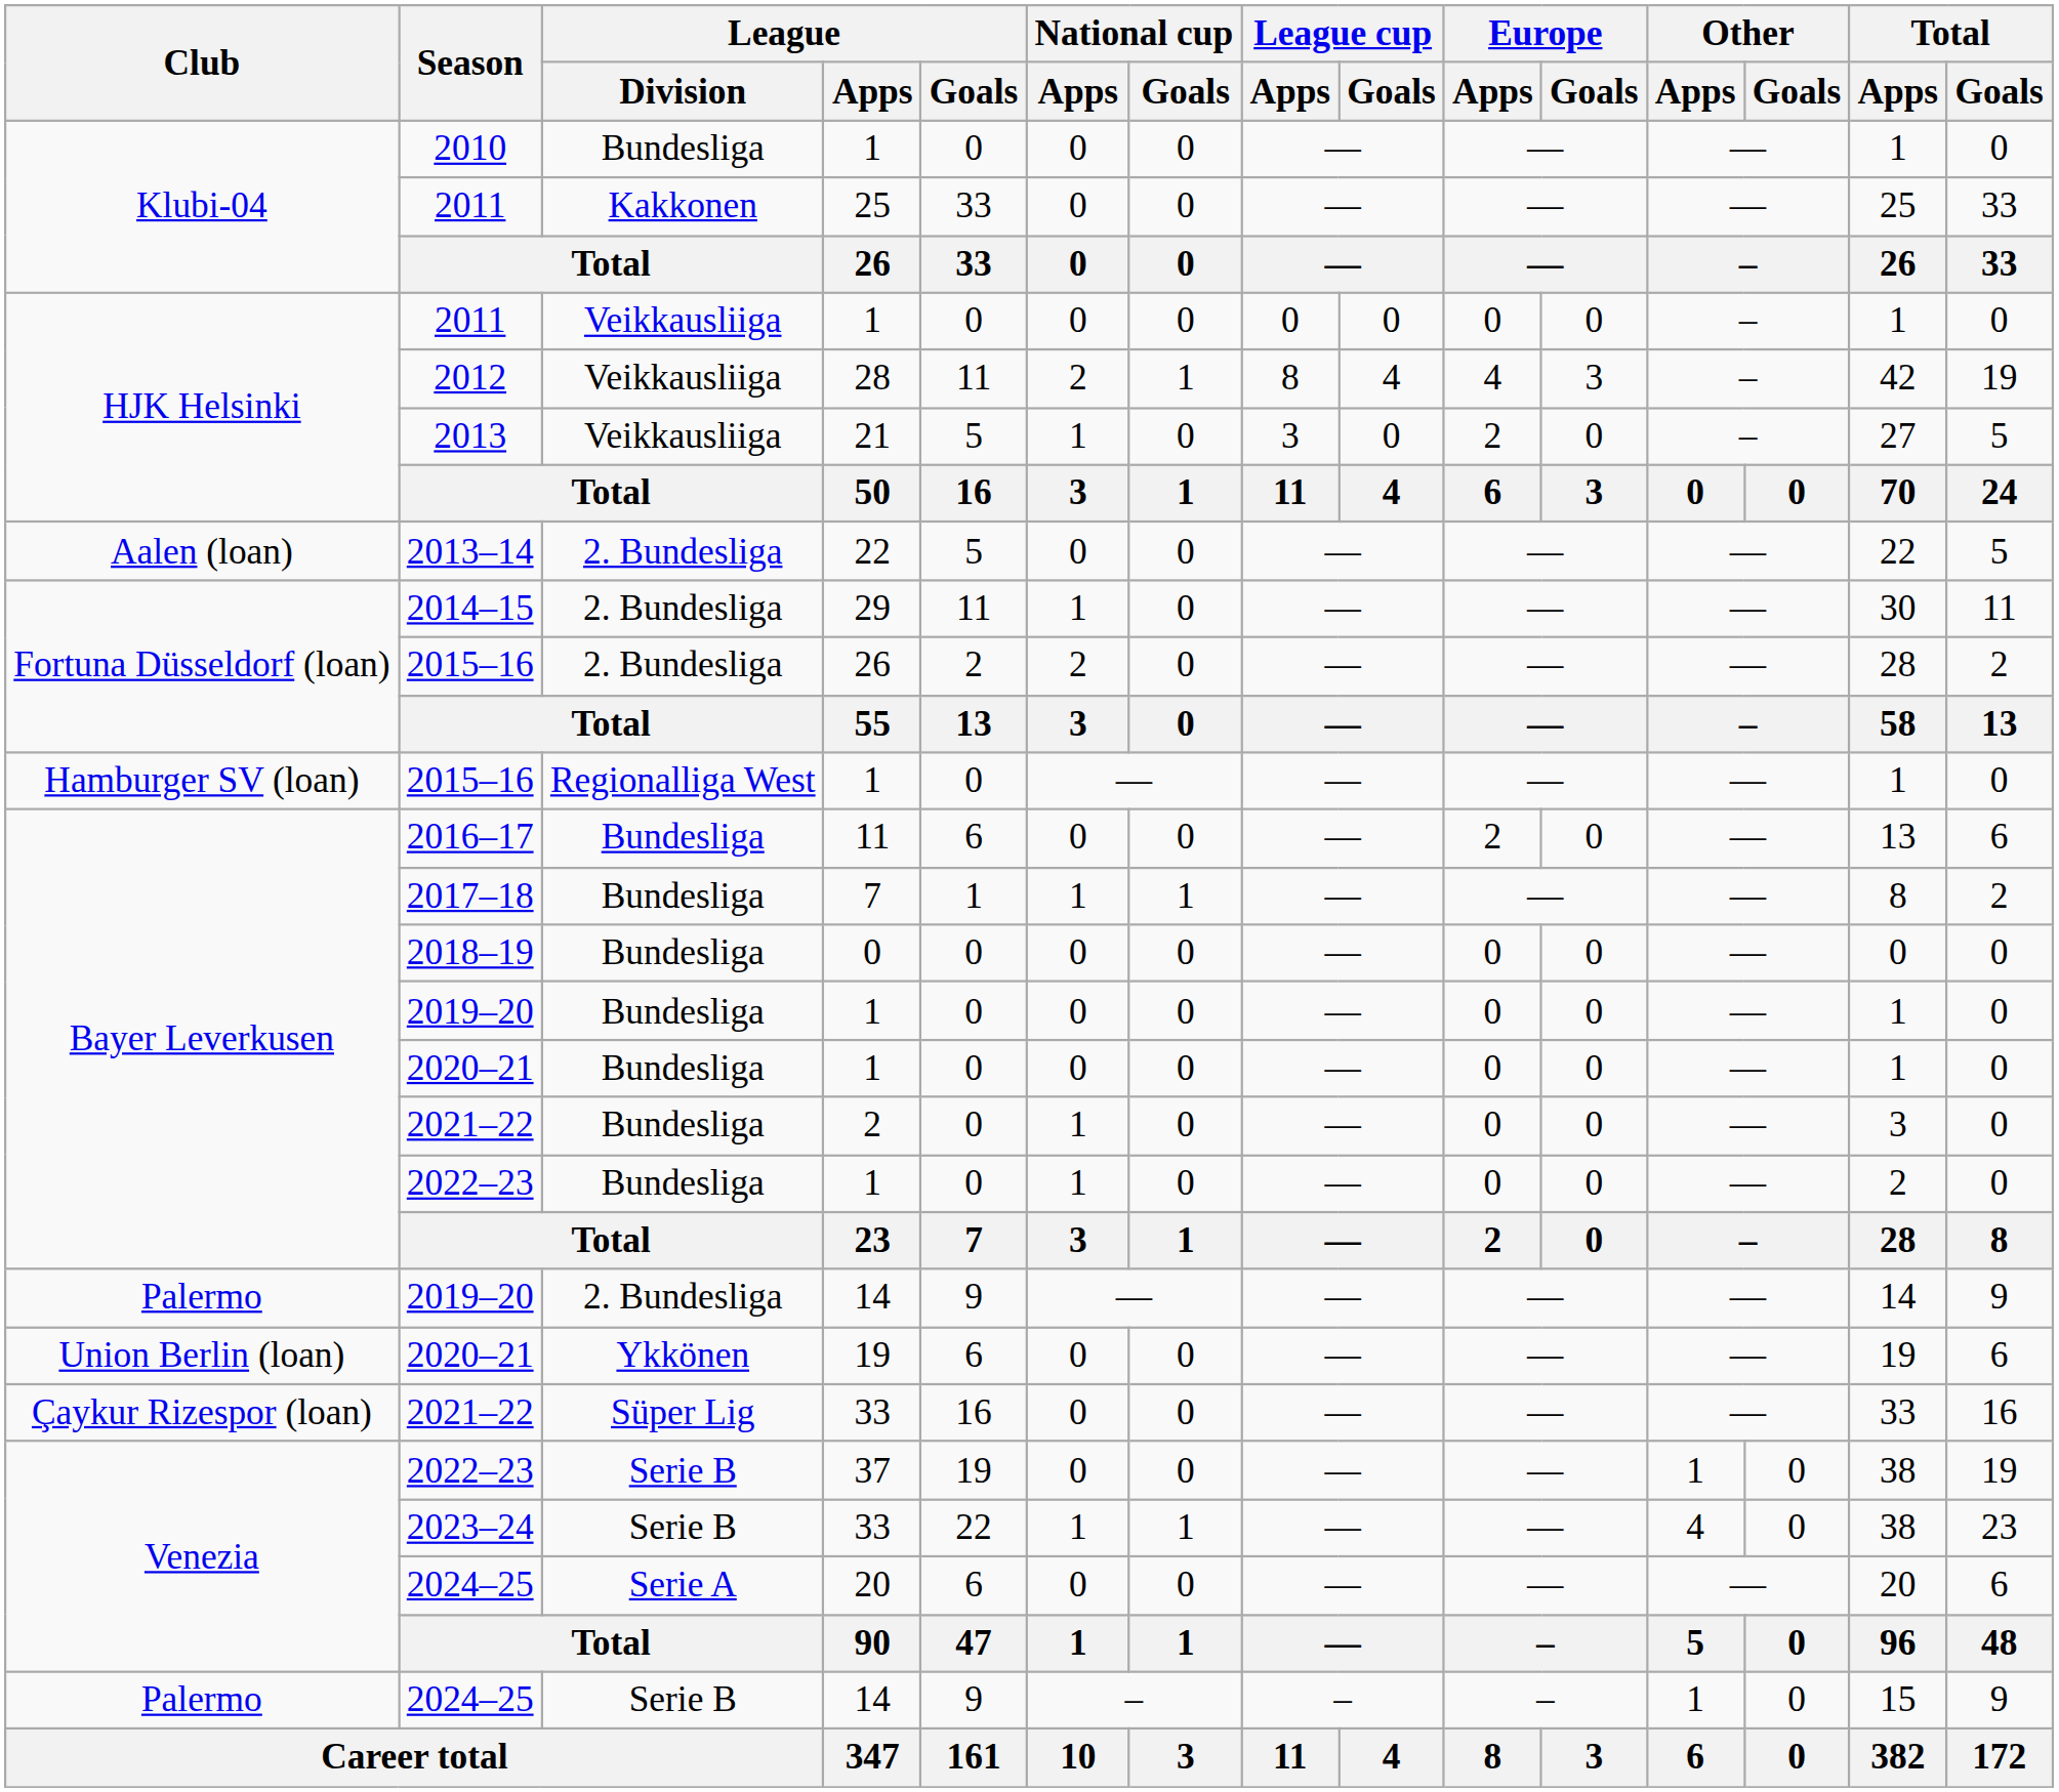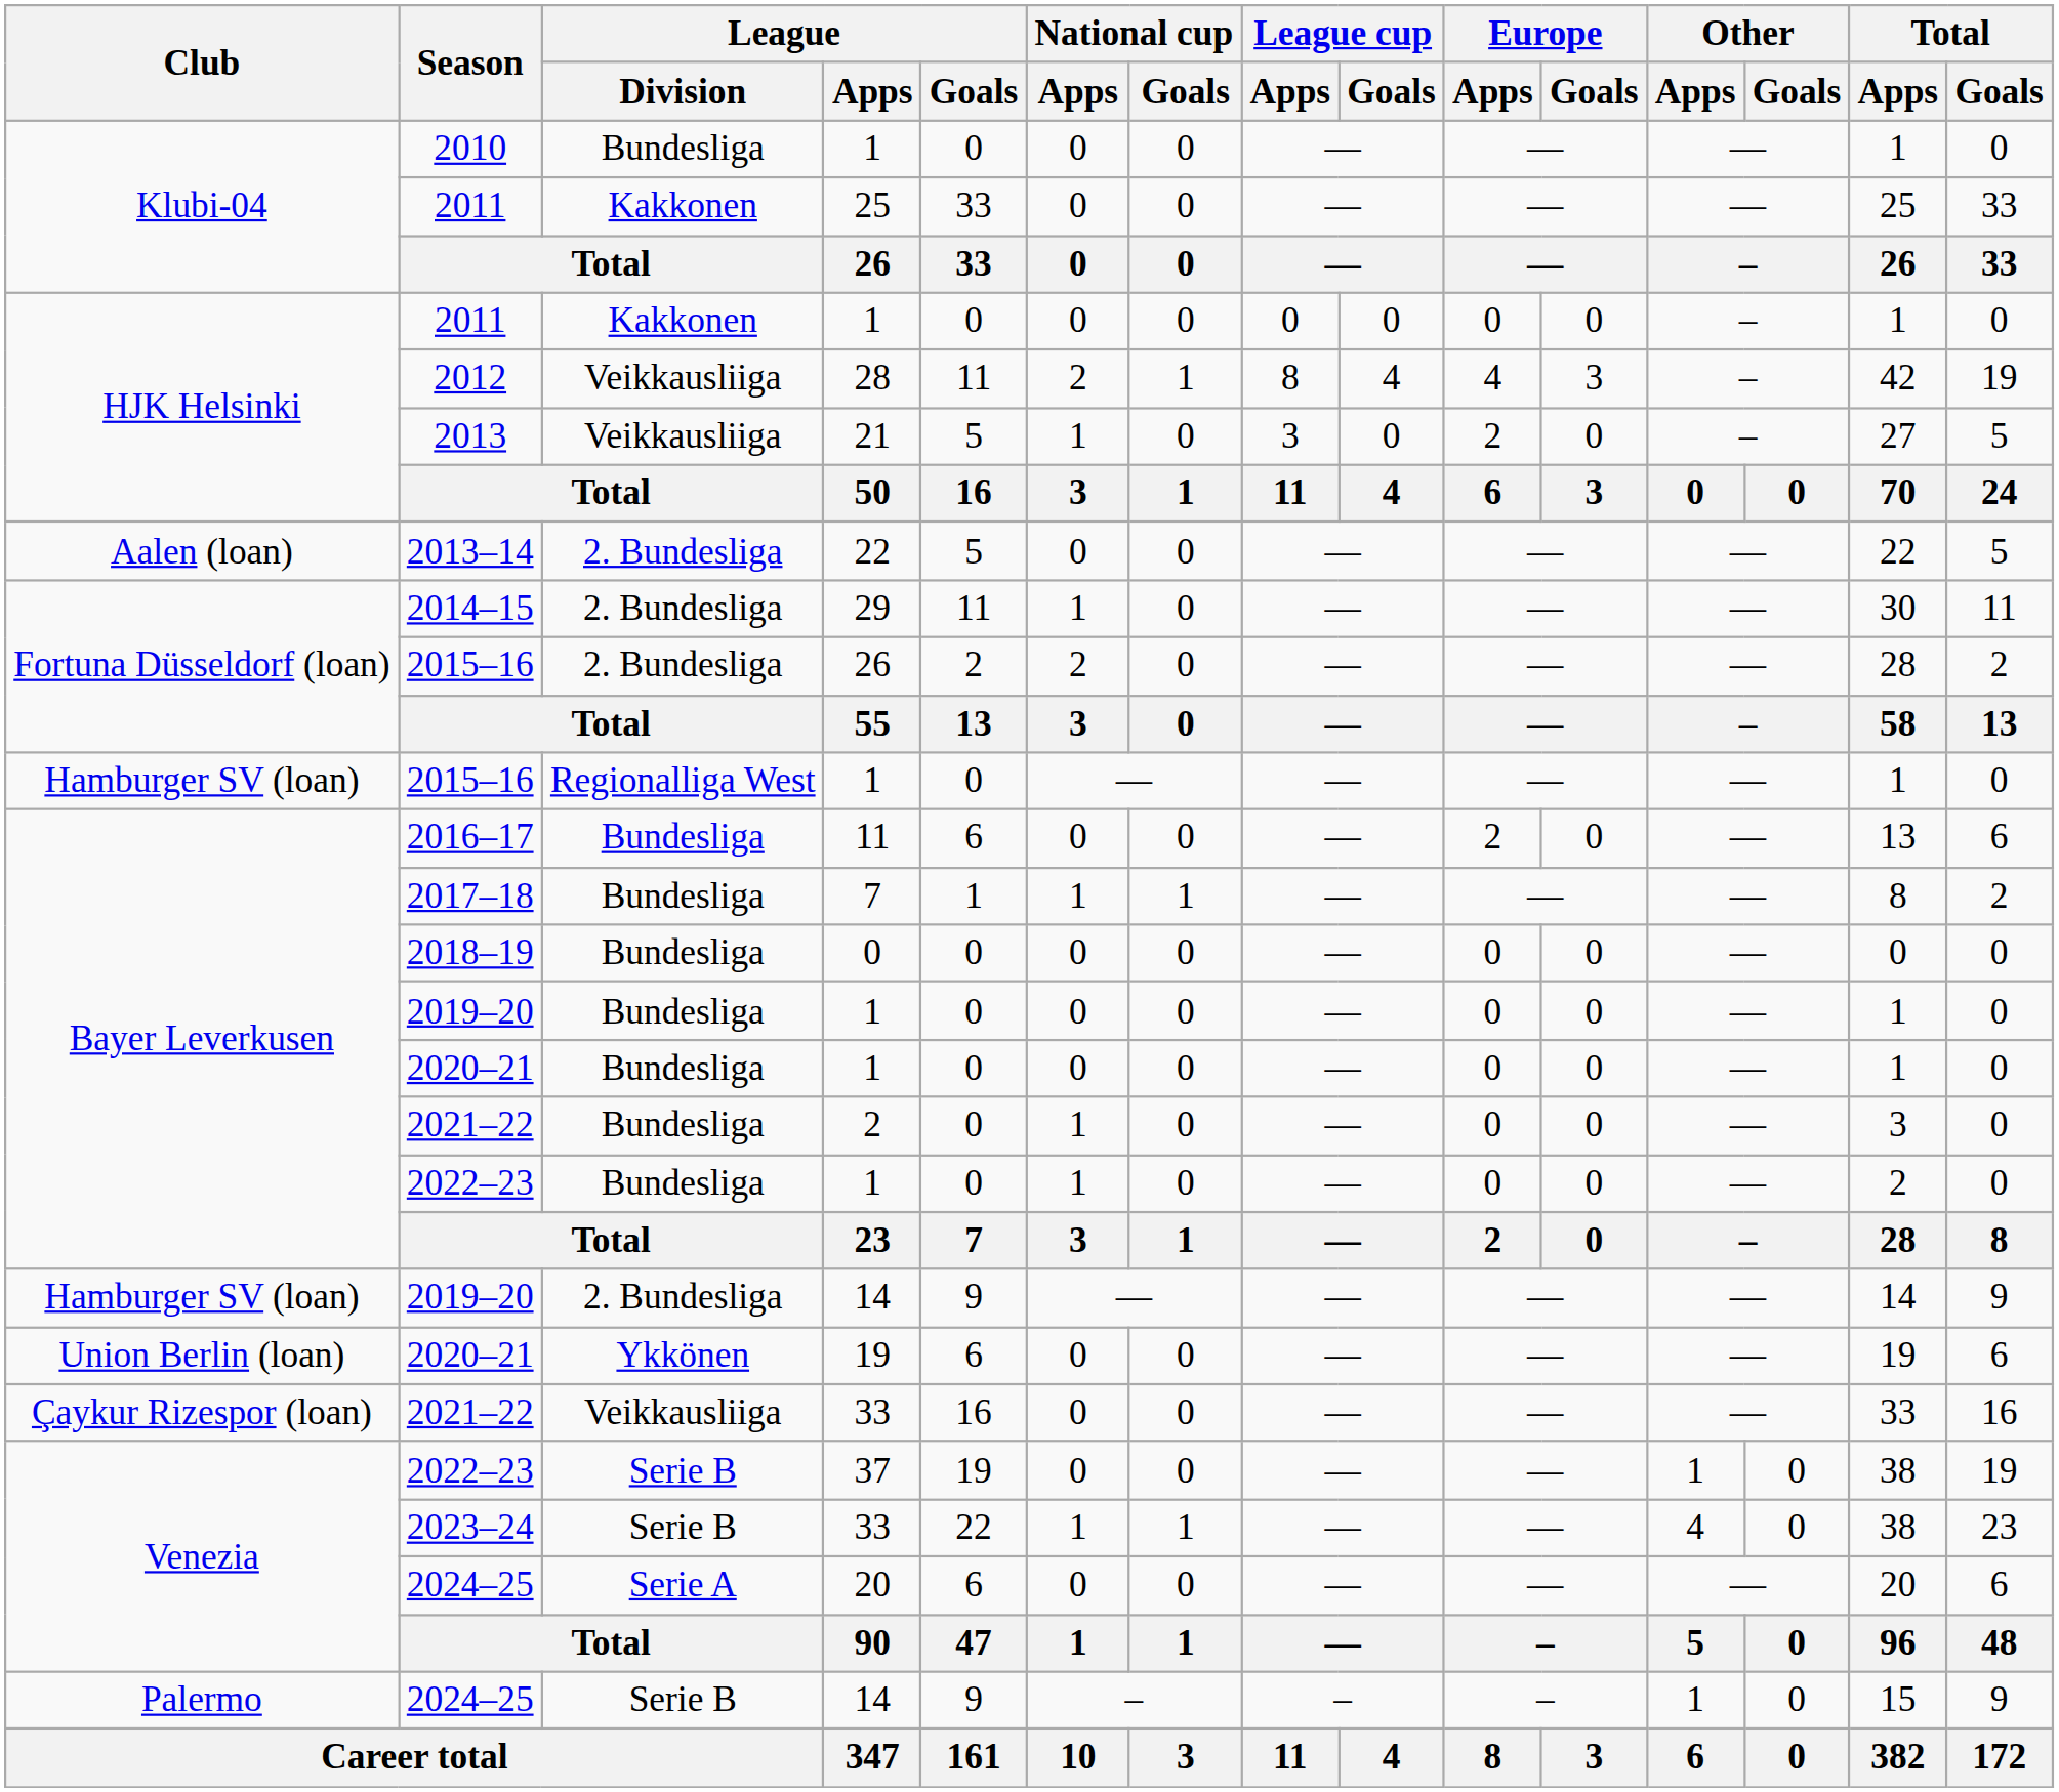2011 / 1 | League / Division: Veikkausliiga -> Kakkonen
2019–20 / 14 | Club: Palermo -> Hamburger SV (loan)
2021–22 / 33 | League / Division: Süper Lig -> Veikkausliiga
